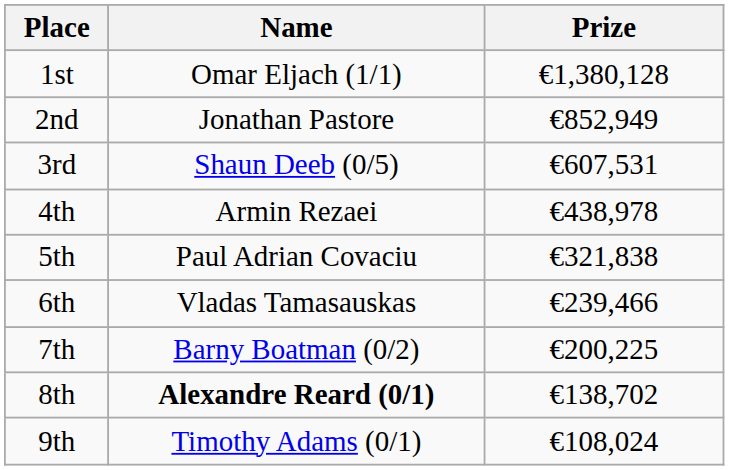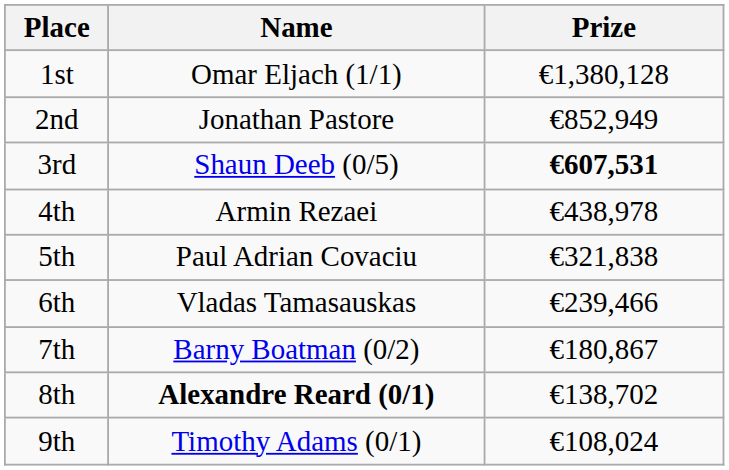3rd | Prize: normal -> bold
7th | Prize: €200,225 -> €180,867
